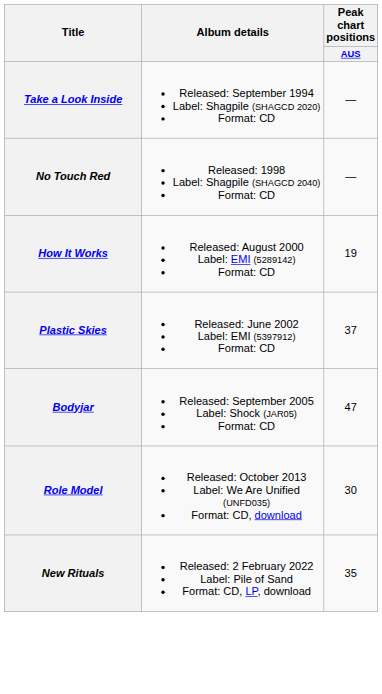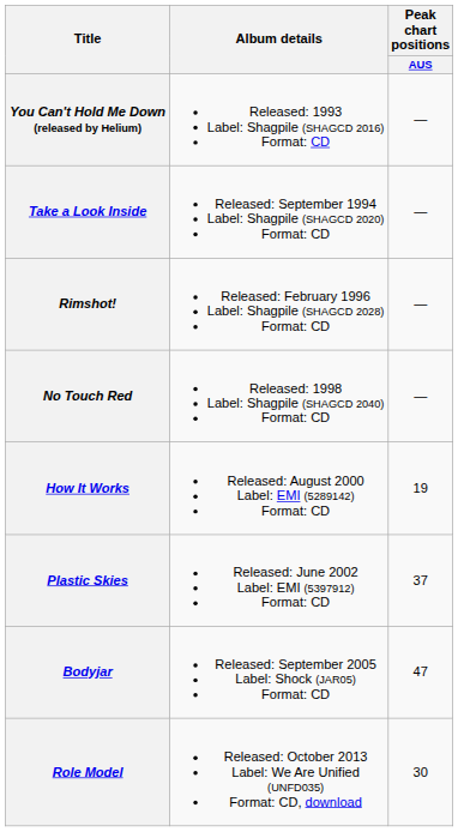+ row: You Can't Hold Me Down (released by Helium) | Released: 1993 Label: Shagpile (SHAGCD 2016) Format: CD | —
+ row: Rimshot! | Released: February 1996 Label: Shagpile (SHAGCD 2028) Format: CD | —
- row: New Rituals | Released: 2 February 2022 Label: Pile of Sand Format: CD, LP, download | 35
